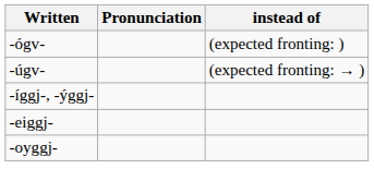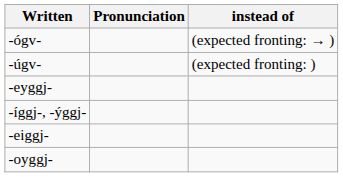-ógv- | instead of: (expected fronting: ) -> (expected fronting: → )
-úgv- | instead of: (expected fronting: → ) -> (expected fronting: )
+ row: -eyggj-
